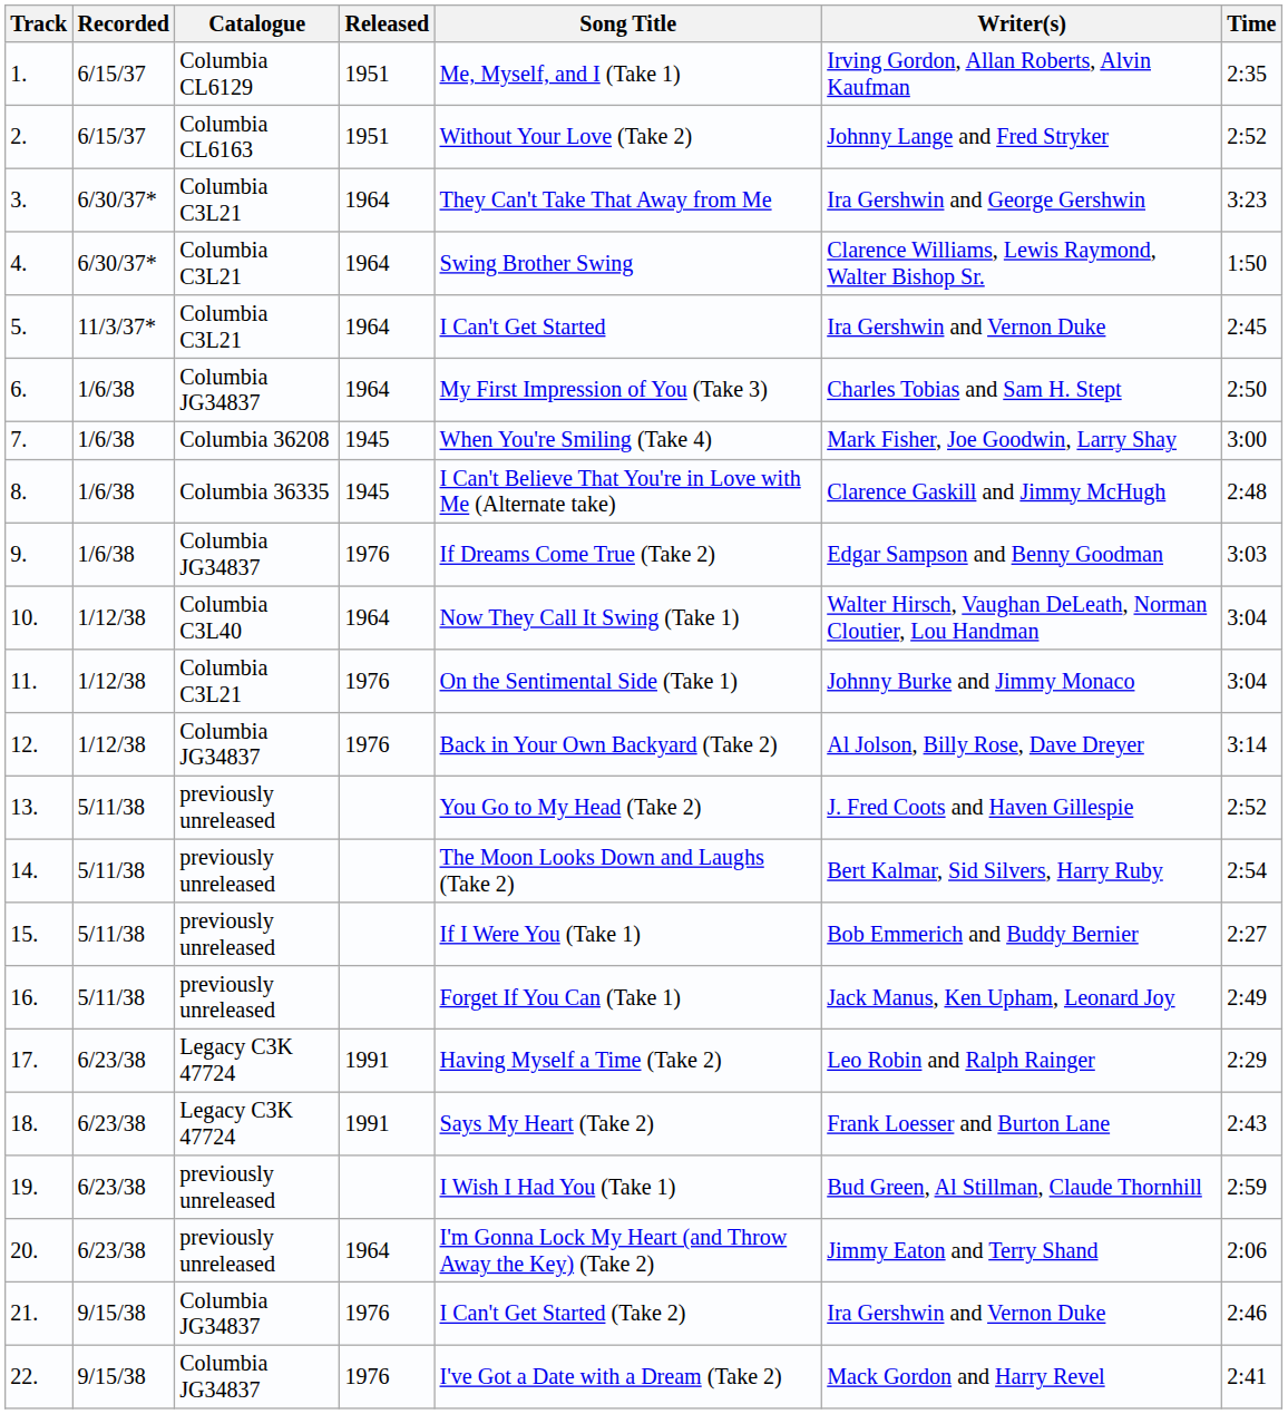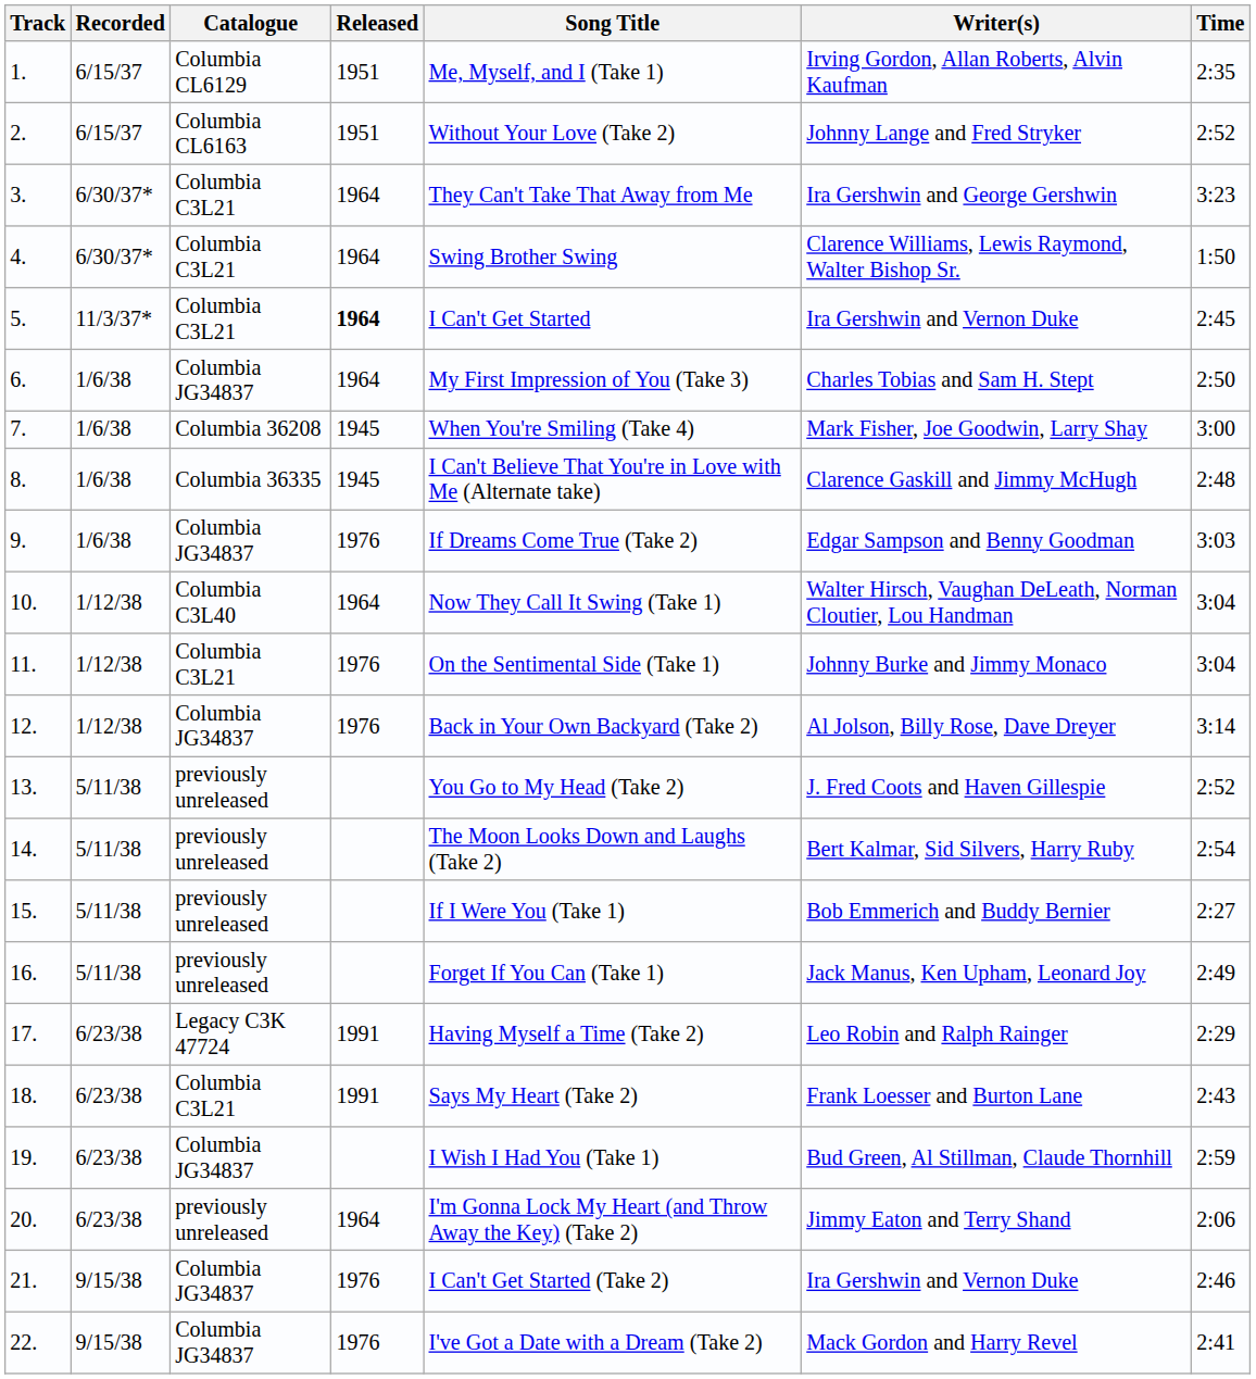5. | Released: normal -> bold
18. | Catalogue: Legacy C3K 47724 -> Columbia C3L21
19. | Catalogue: previously unreleased -> Columbia JG34837
